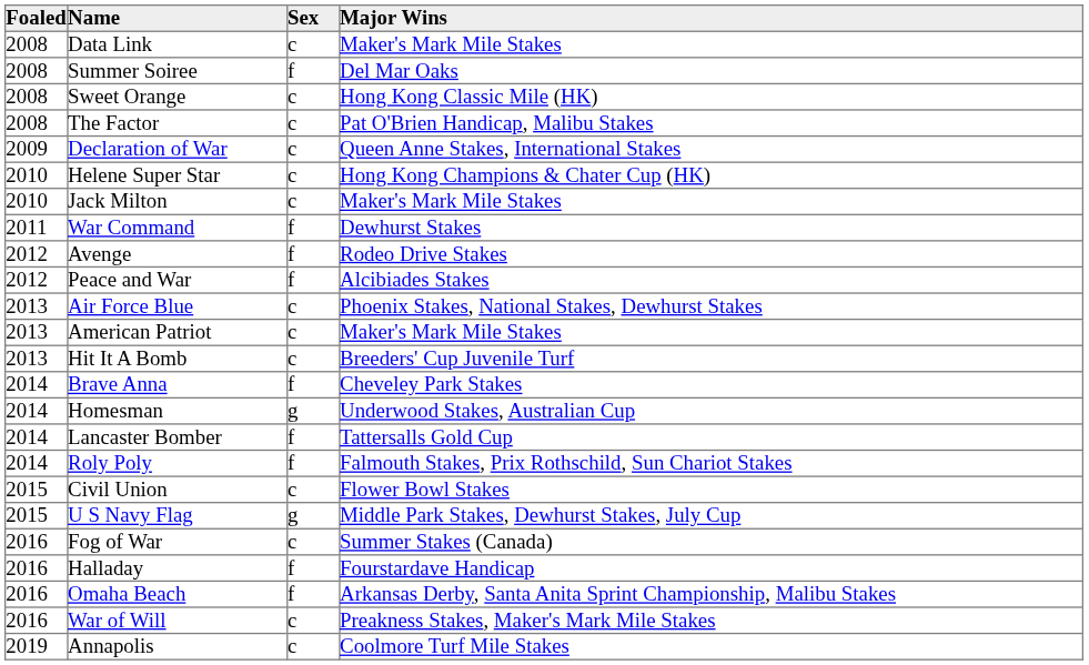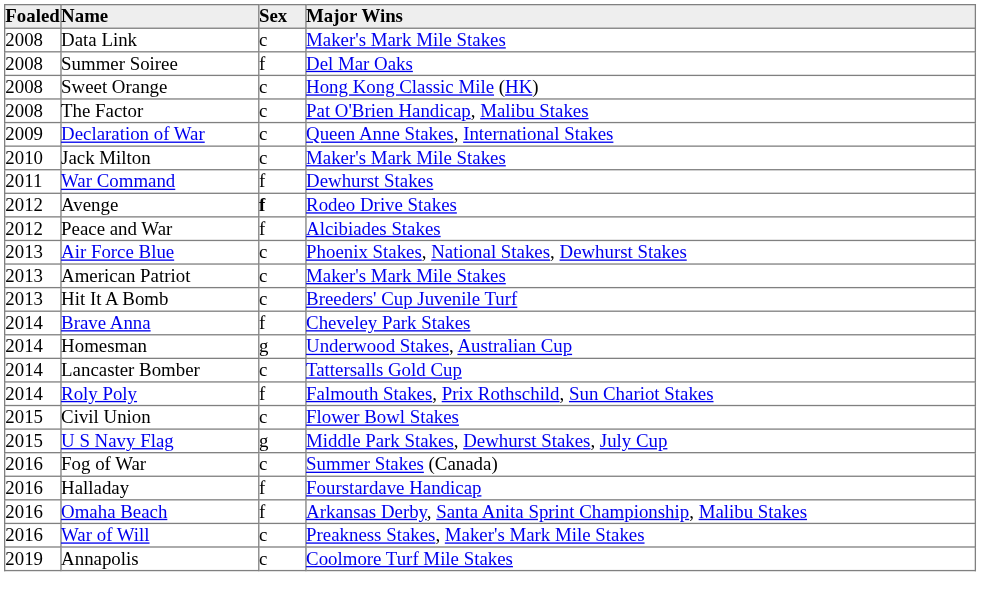- row: 2010 | Helene Super Star | c | Hong Kong Champions & Chater Cup (HK)
Avenge | Sex: normal -> bold
Lancaster Bomber | Sex: f -> c
